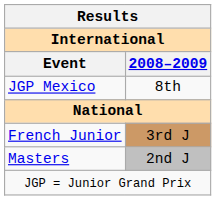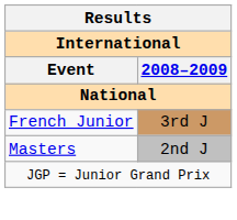- row: JGP Mexico | 8th
